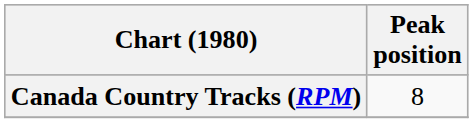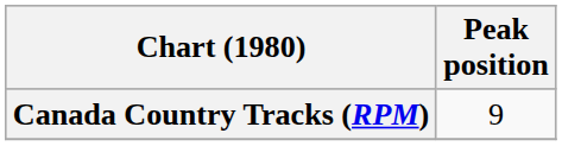Canada Country Tracks (RPM) | Peak position: 8 -> 9
